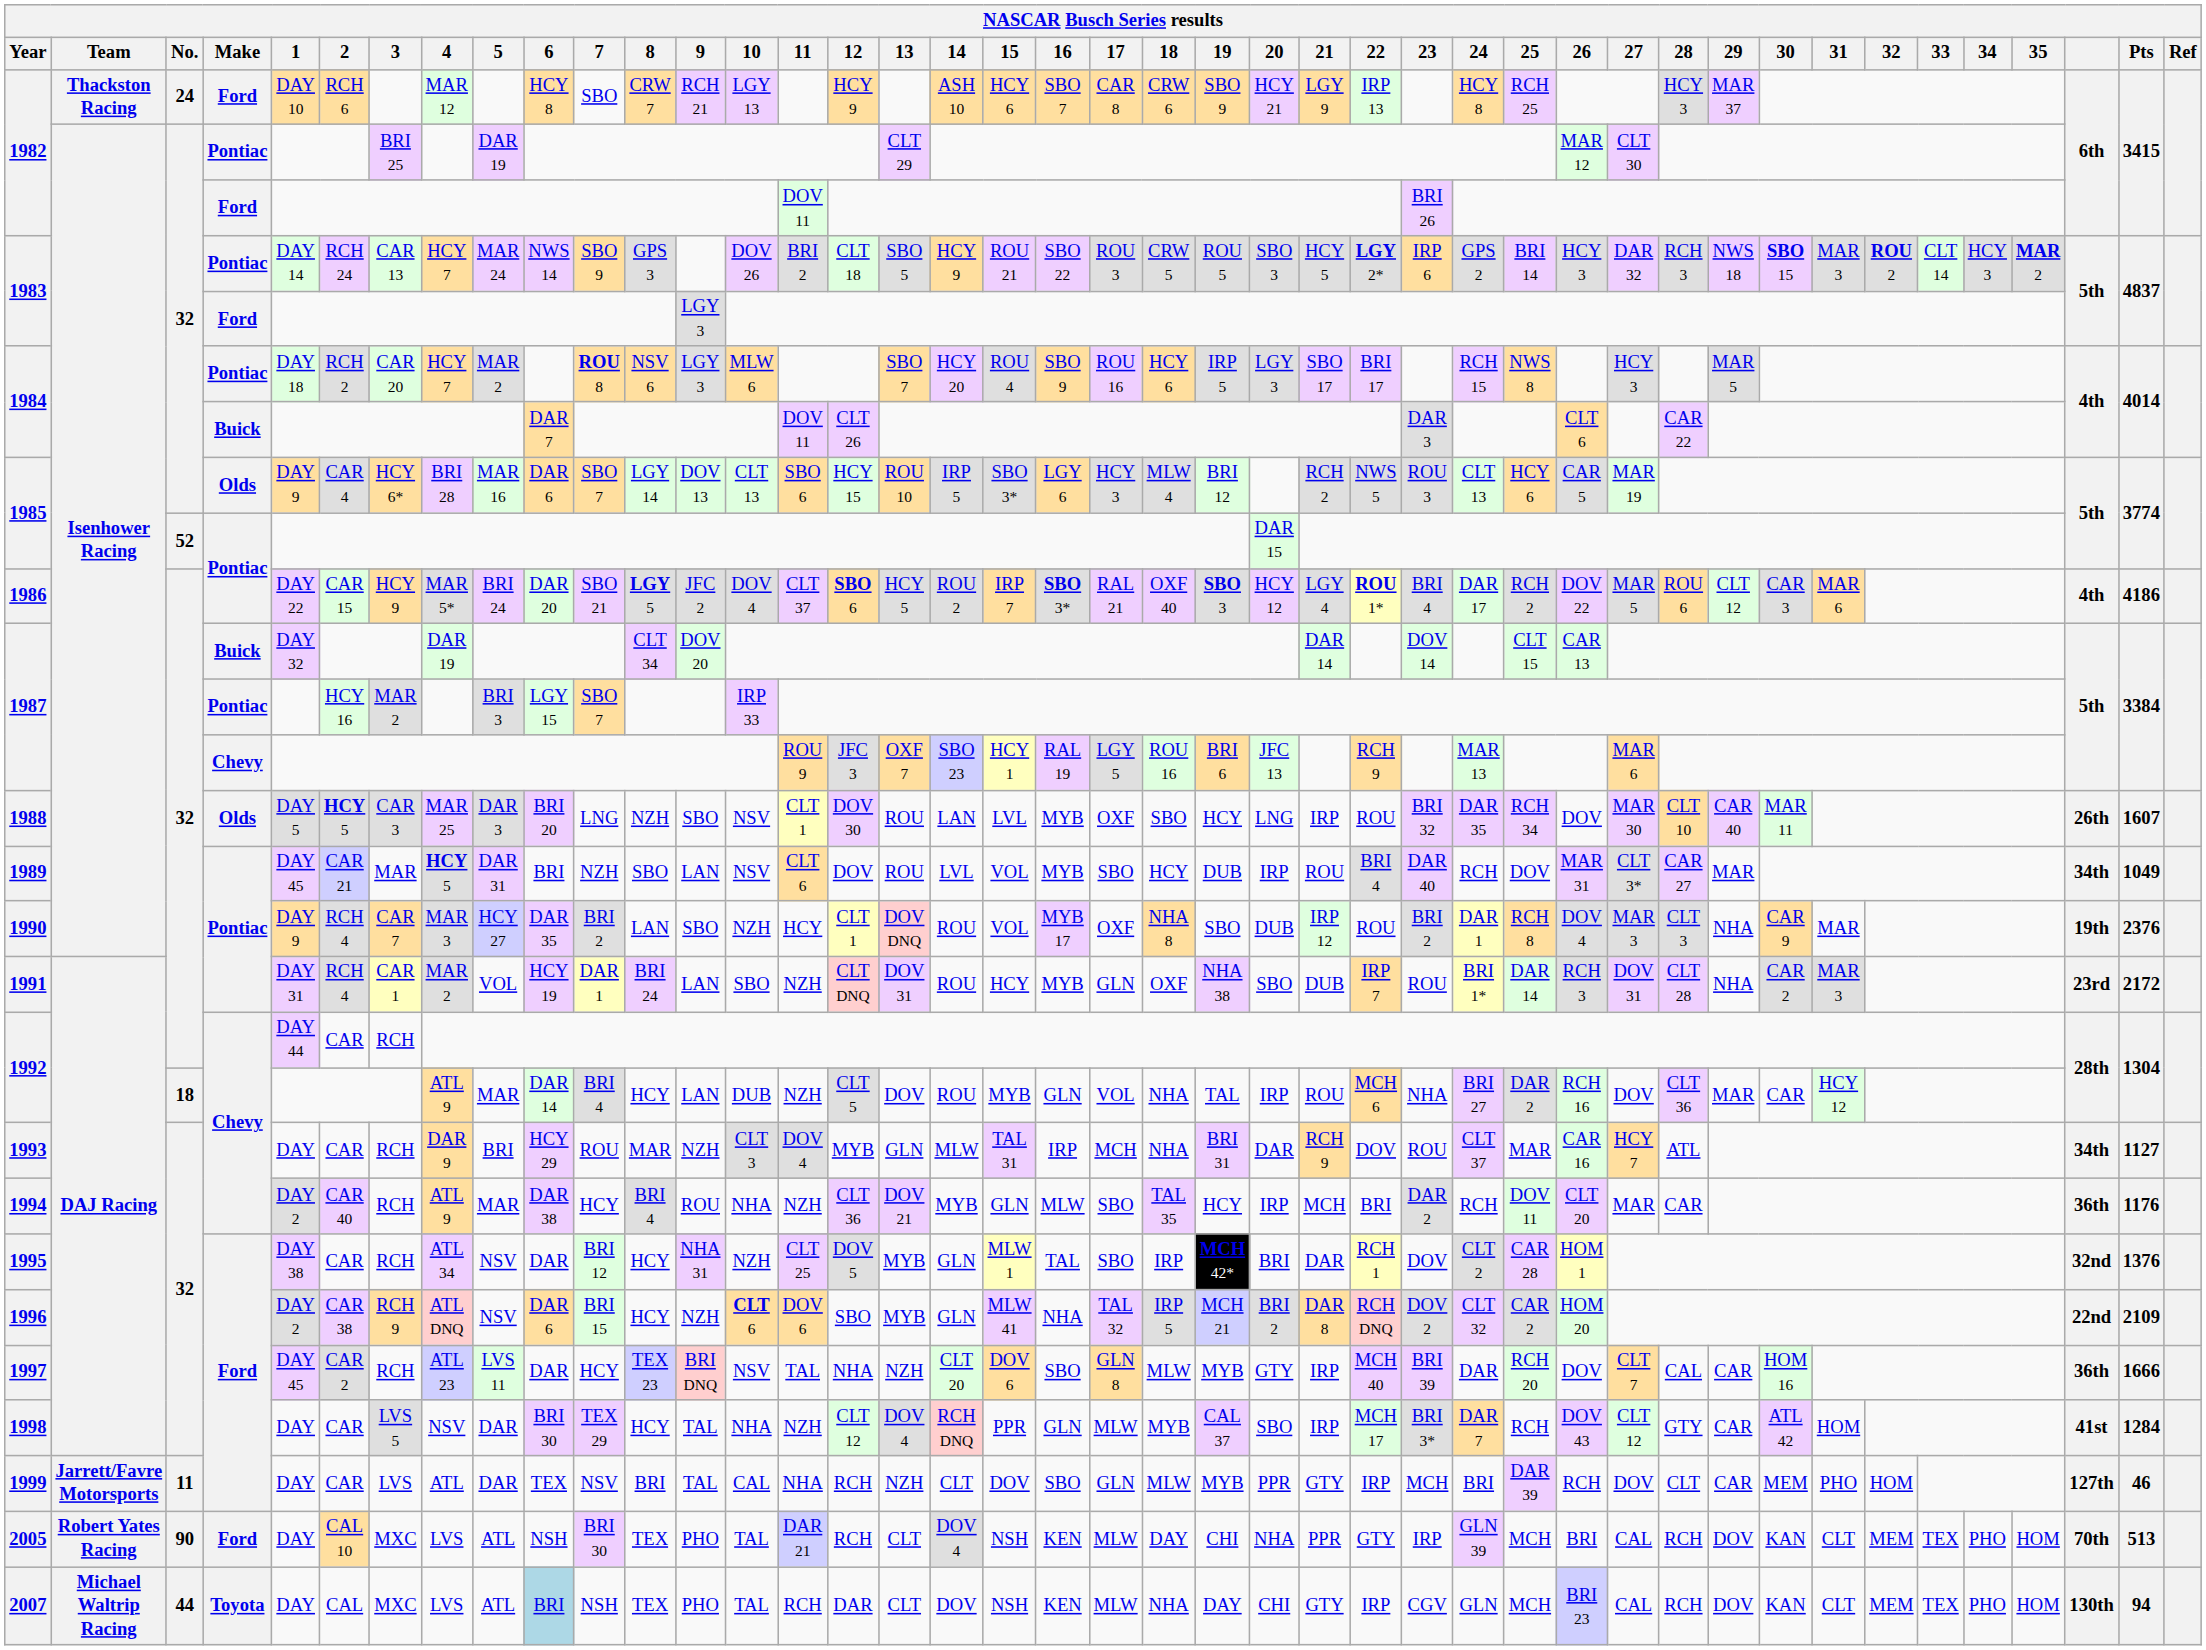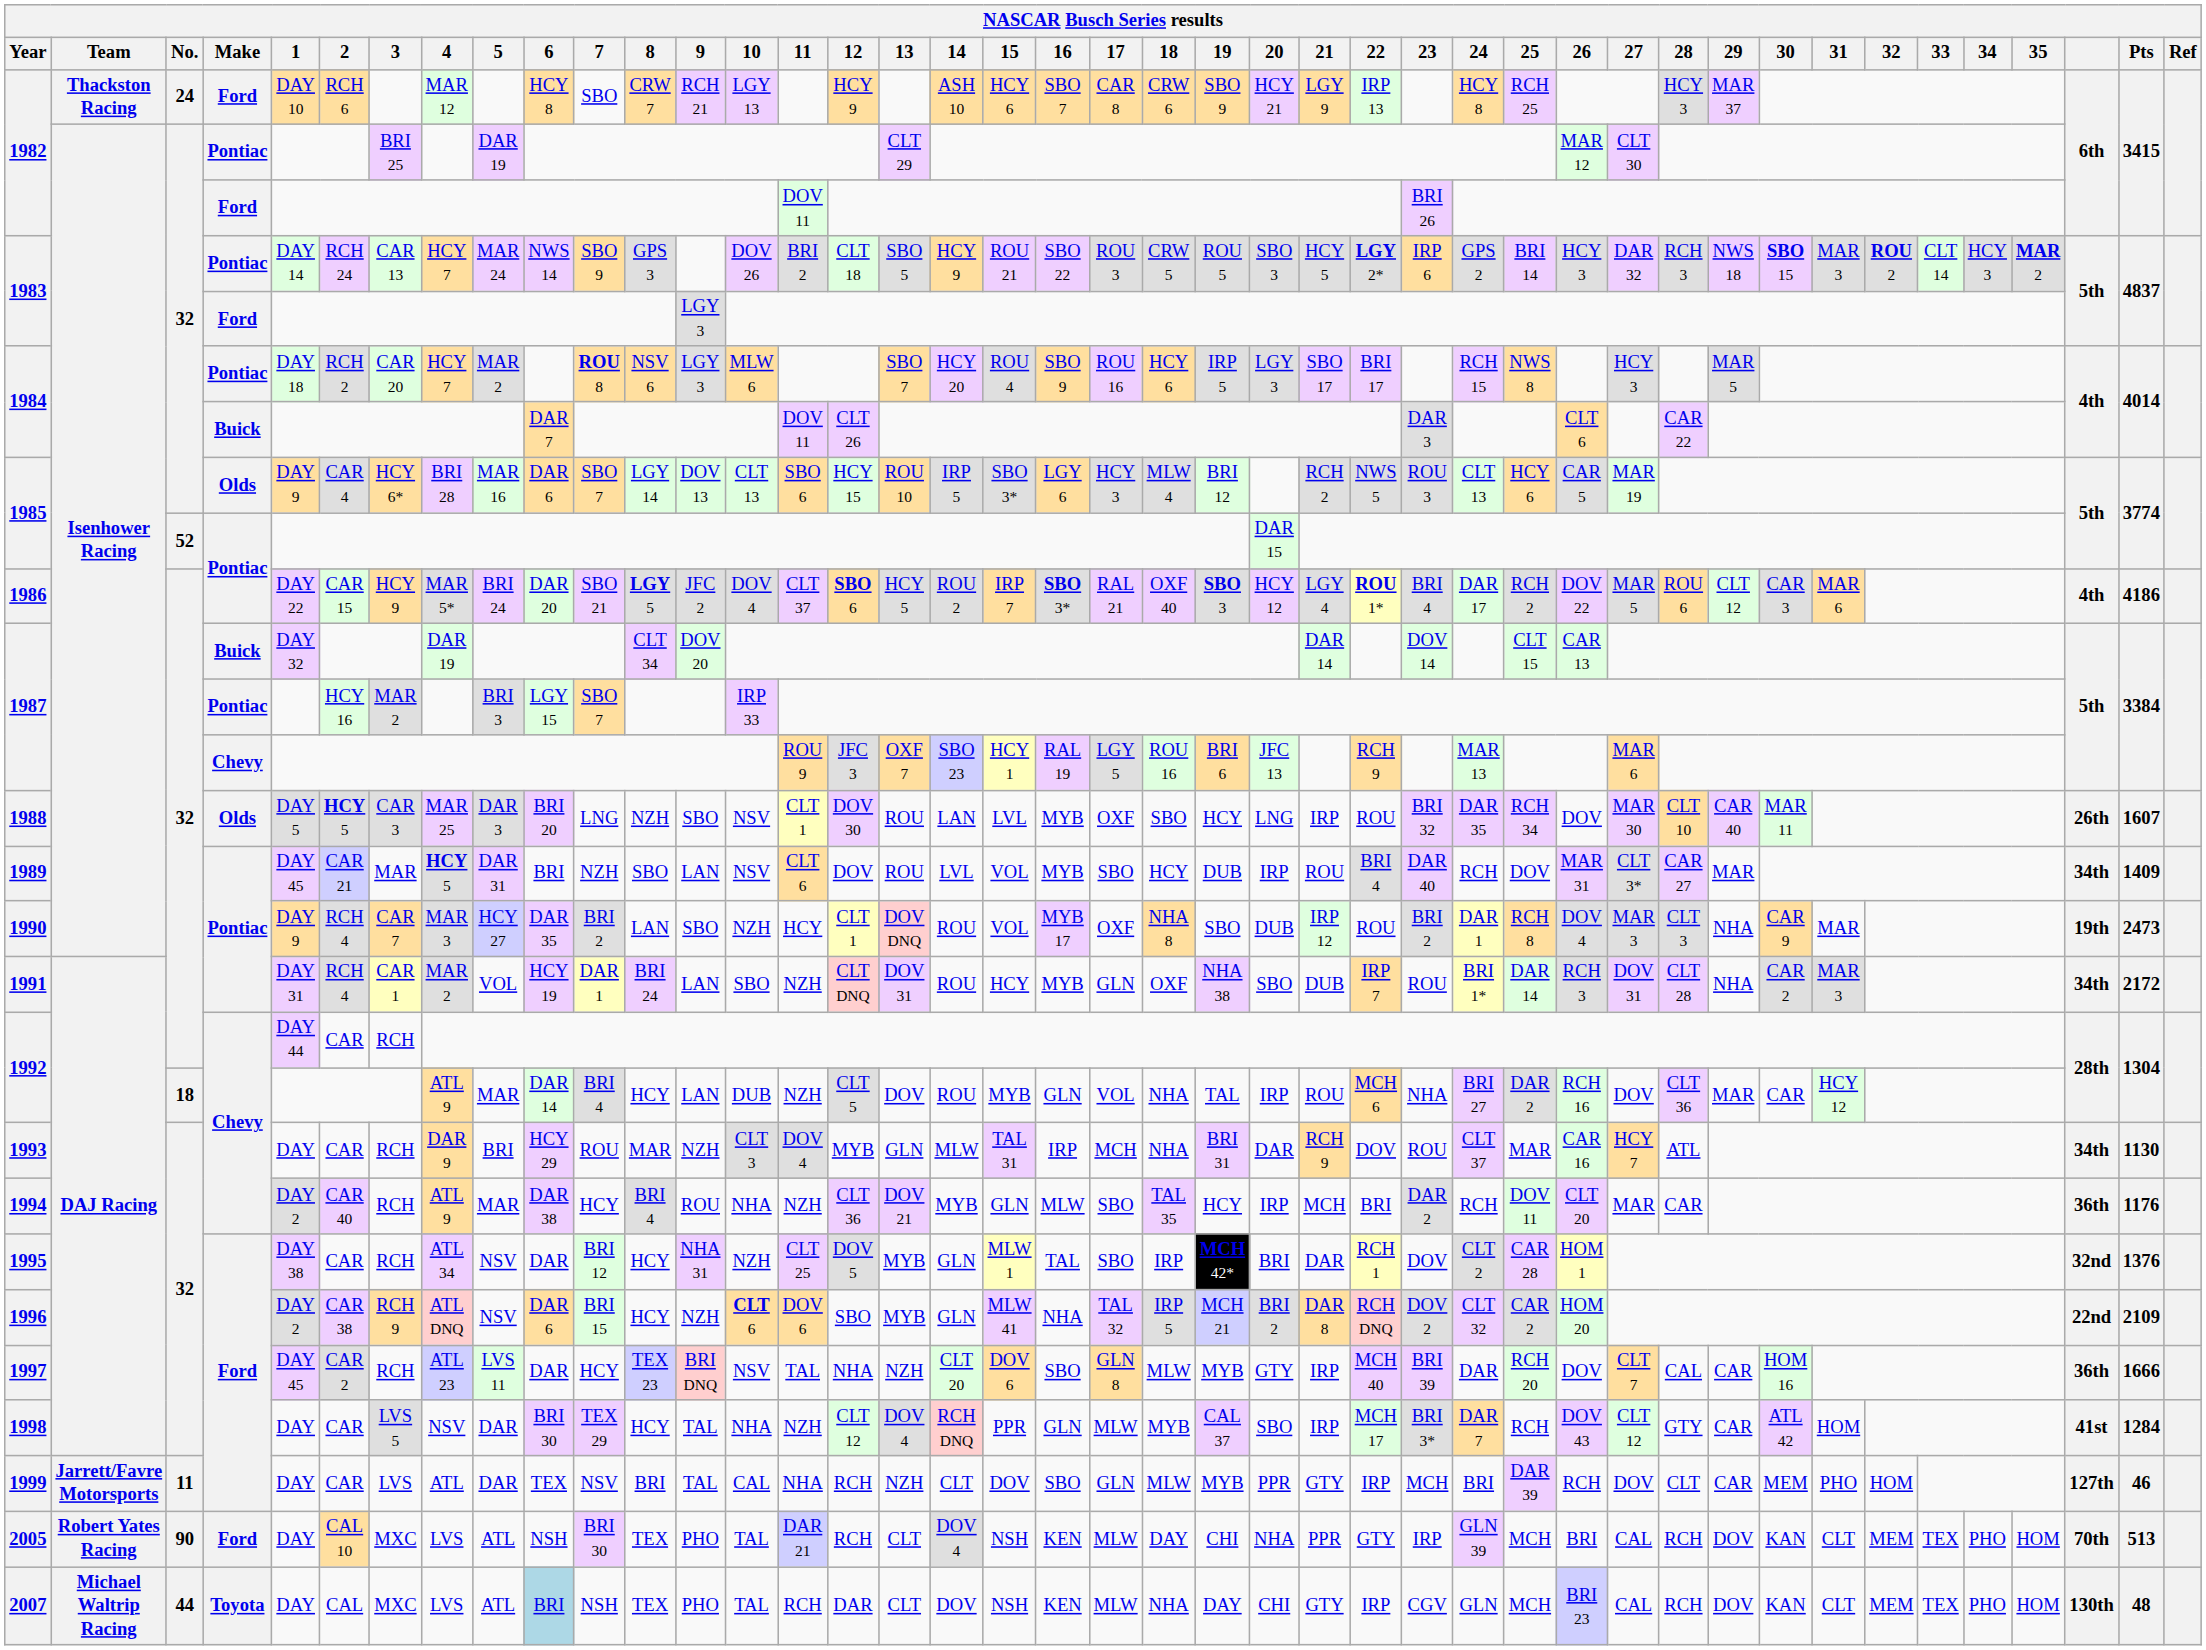1989 | Pts: 1049 -> 1409
1990 | Pts: 2376 -> 2473
1991 | column 40: 23rd -> 34th
1993 | Pts: 1127 -> 1130
2007 | Pts: 94 -> 48
